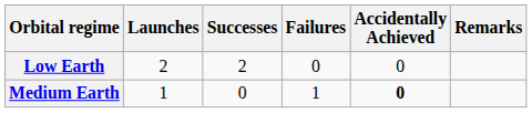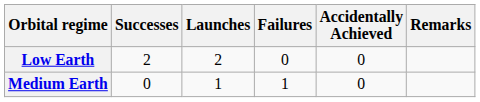columns swapped: Launches <-> Successes
Medium Earth | Accidentally Achieved: bold -> normal
